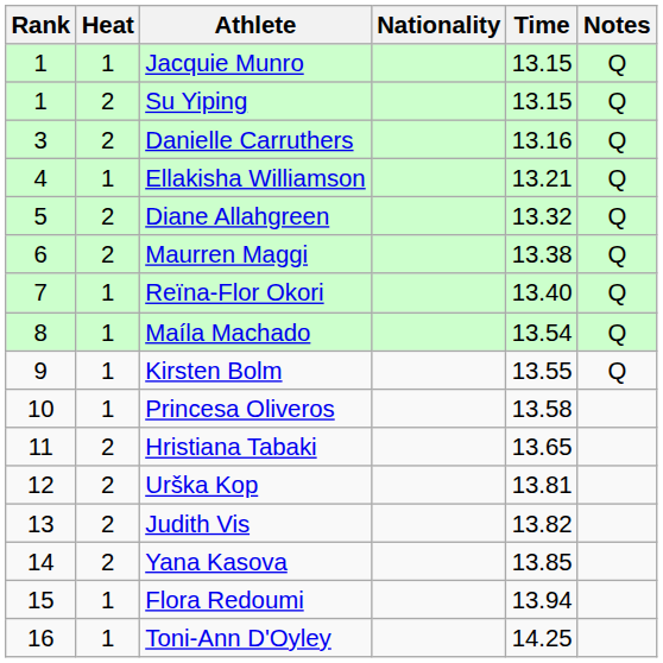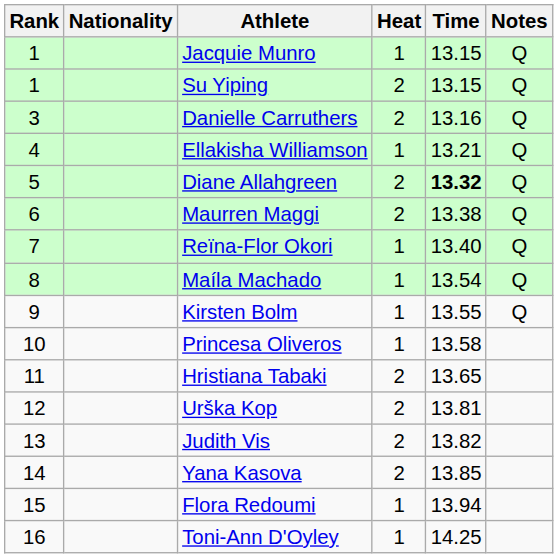columns swapped: Heat <-> Nationality
Diane Allahgreen | Time: normal -> bold
